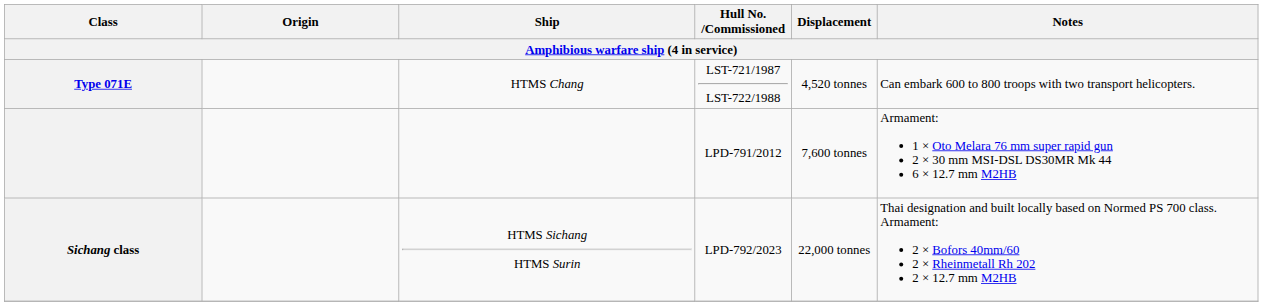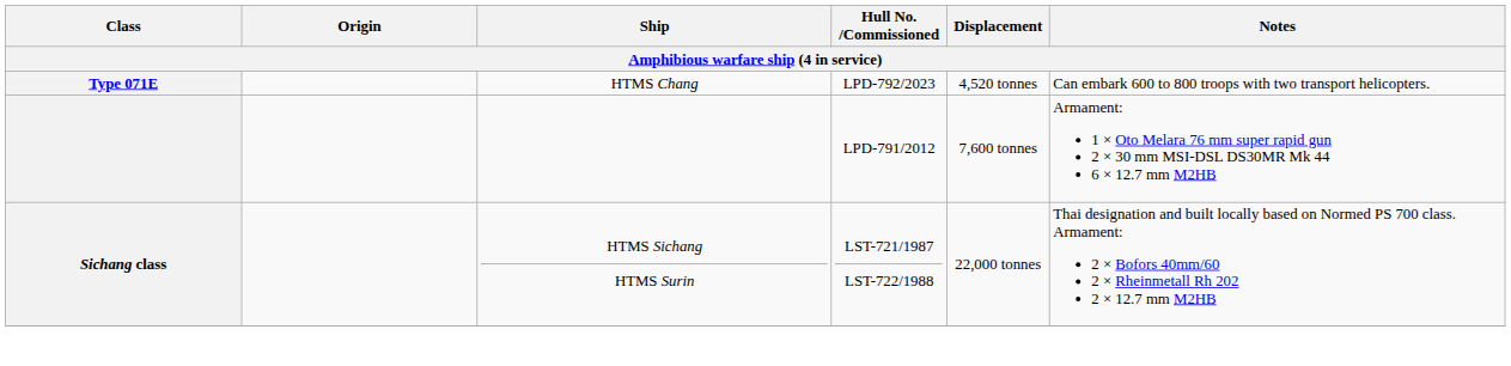Type 071E | Hull No. /Commissioned: LST-721/1987 LST-722/1988 -> LPD-792/2023
Sichang class | Hull No. /Commissioned: LPD-792/2023 -> LST-721/1987 LST-722/1988
